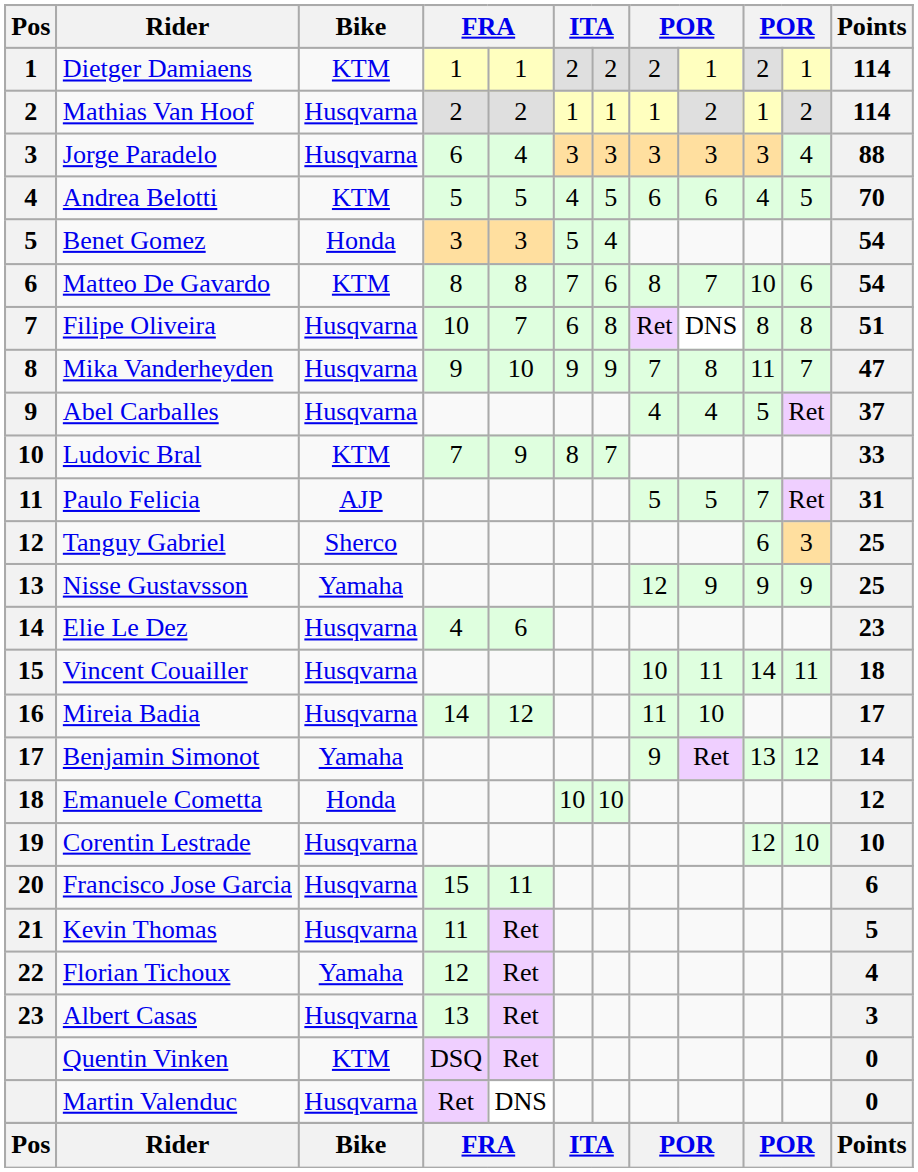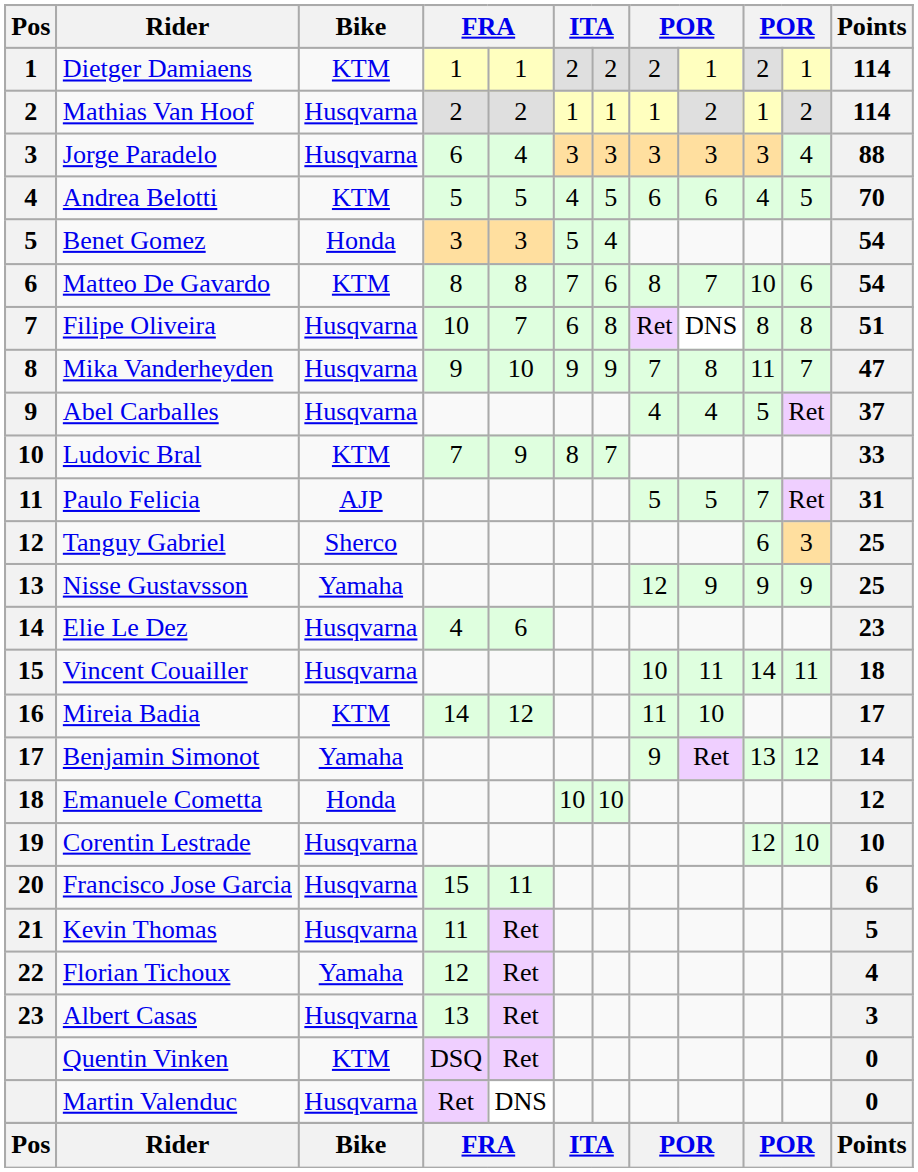Mireia Badia | Bike: Husqvarna -> KTM
